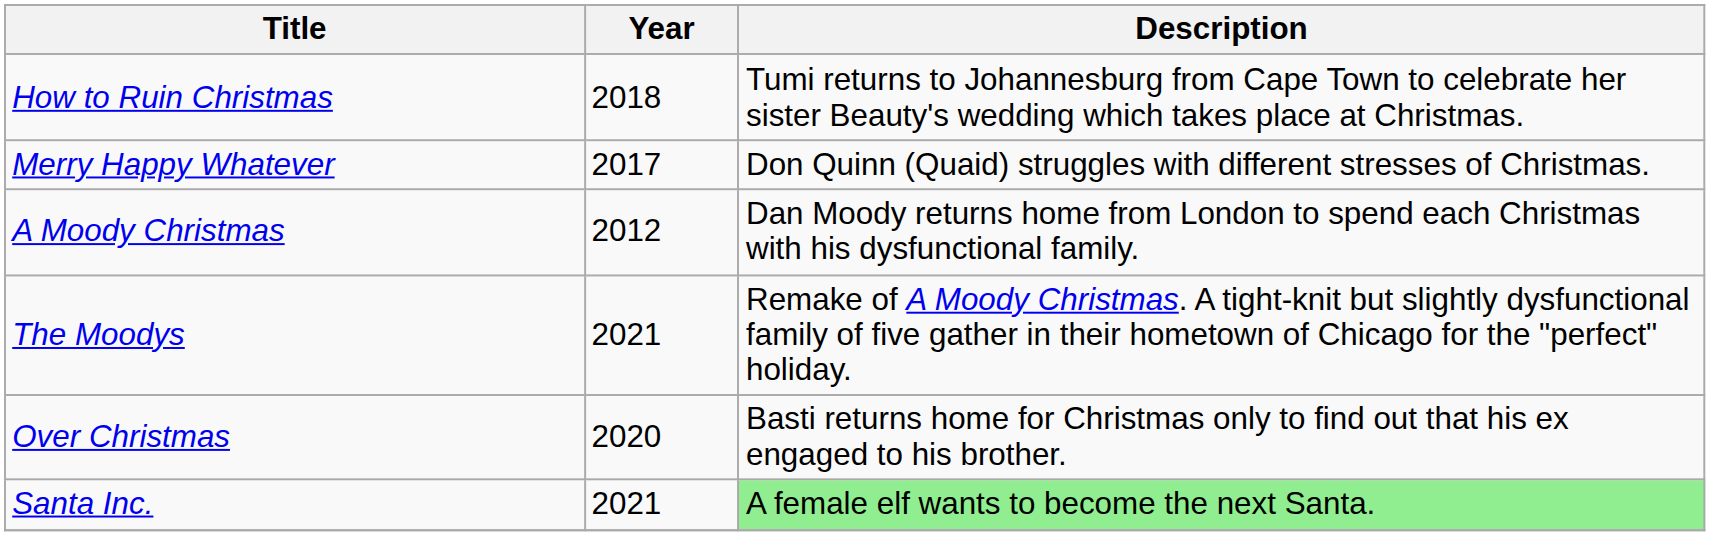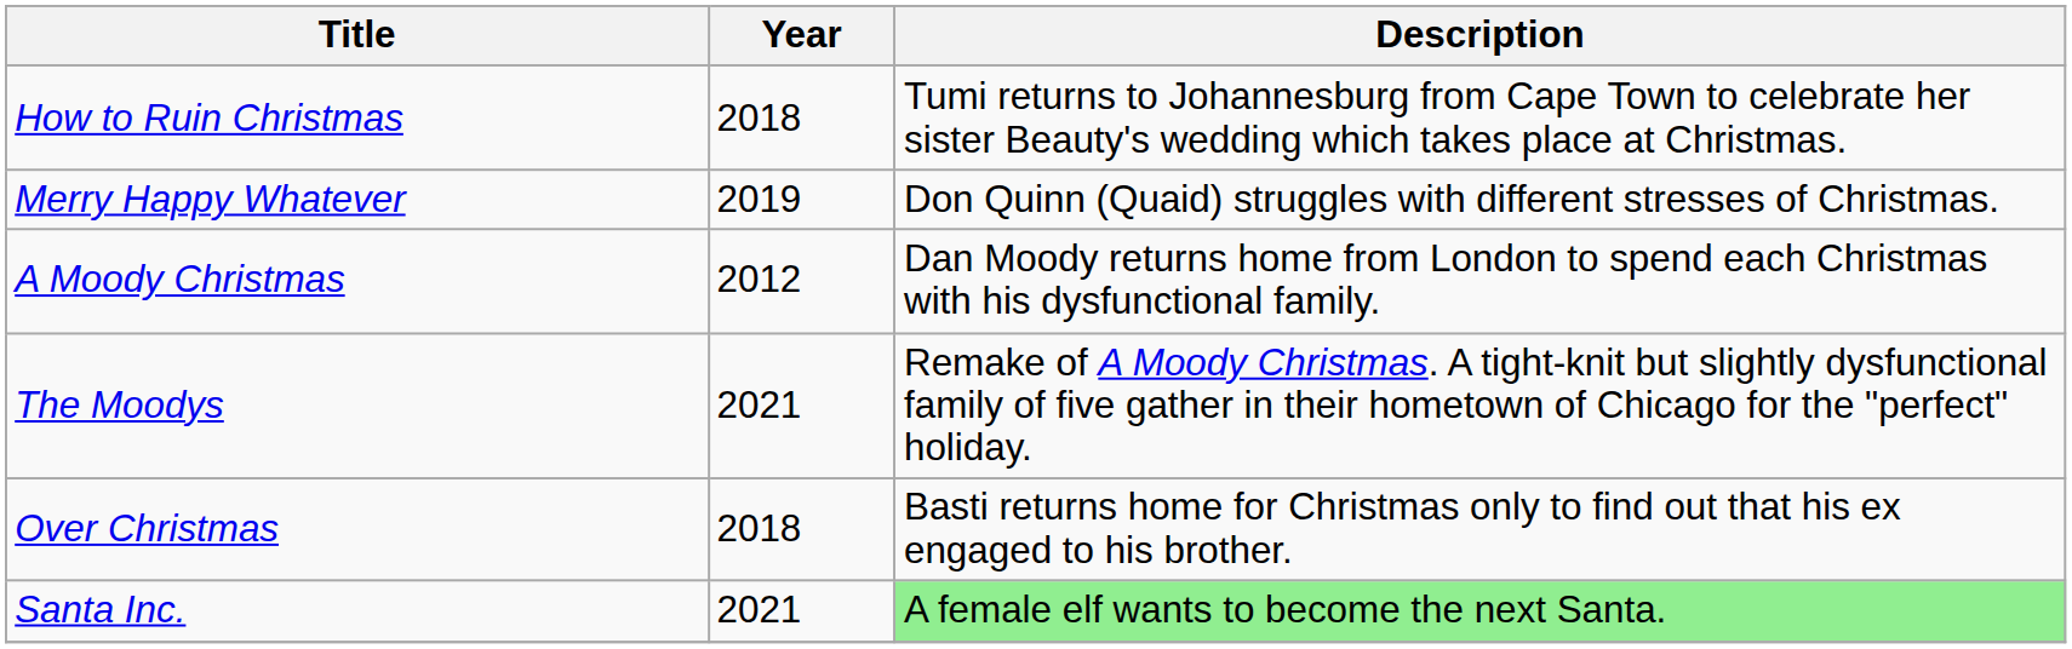Merry Happy Whatever | Year: 2017 -> 2019
Over Christmas | Year: 2020 -> 2018
